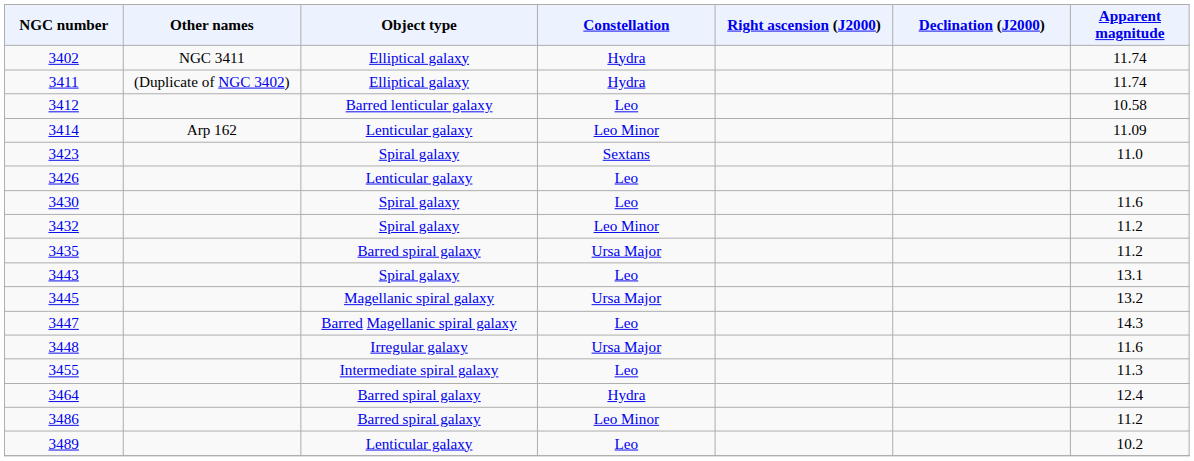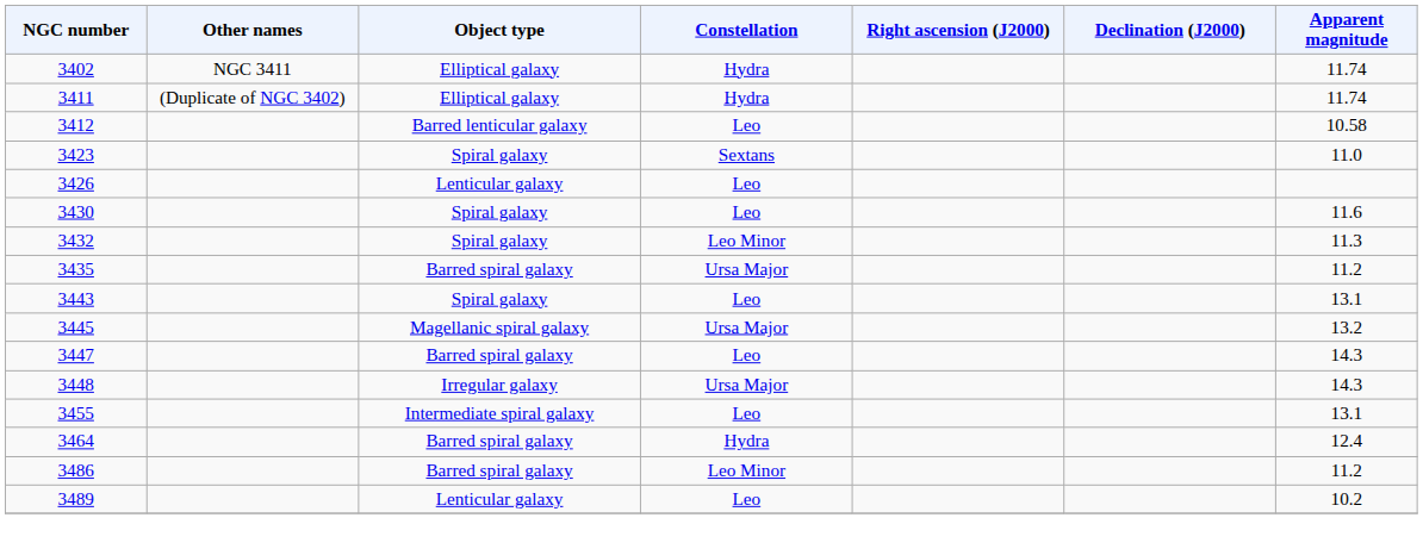- row: 3414 | Arp 162 | Lenticular galaxy | Leo Minor | 11.09
3432 | Apparent magnitude: 11.2 -> 11.3
3447 | Object type: Barred Magellanic spiral galaxy -> Barred spiral galaxy
3448 | Apparent magnitude: 11.6 -> 14.3
3455 | Apparent magnitude: 11.3 -> 13.1
